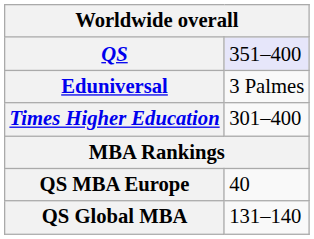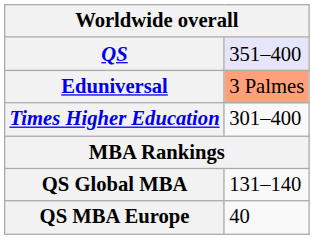Eduniversal | column 2: no background -> lightsalmon background
rows swapped: QS Global MBA <-> QS MBA Europe
